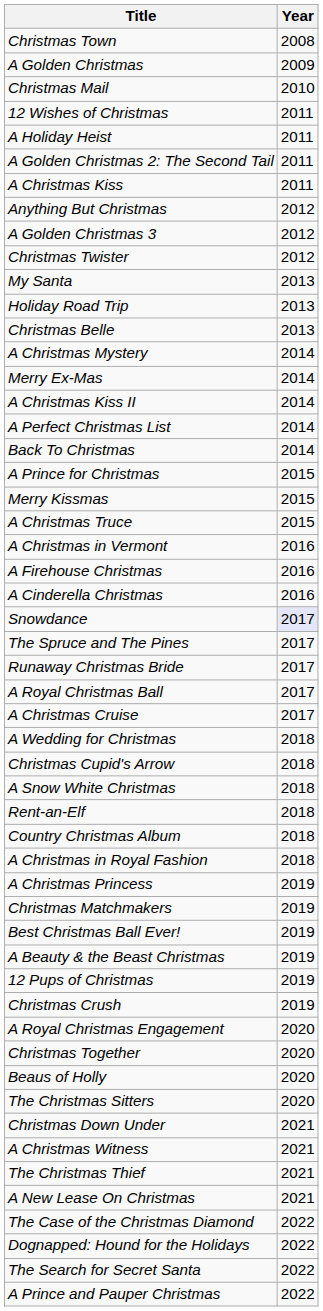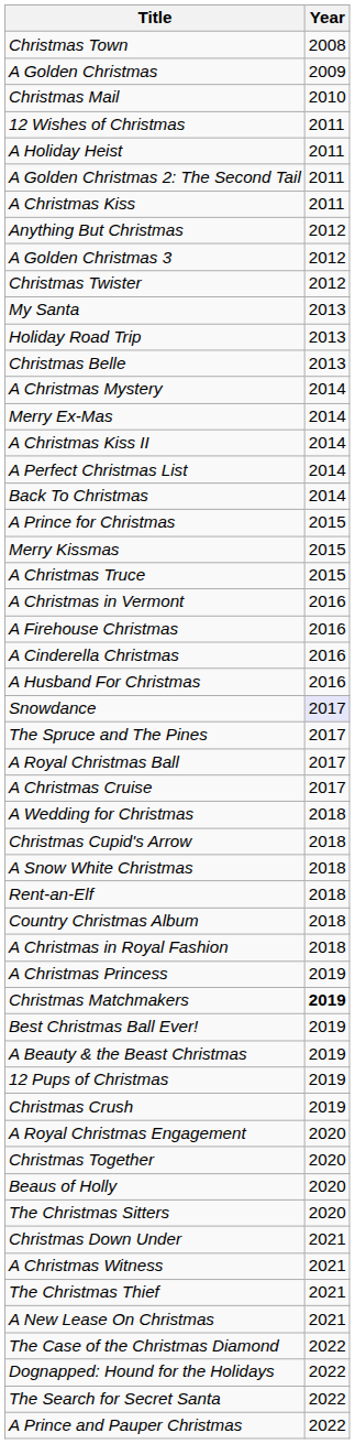+ row: A Husband For Christmas | 2016
- row: Runaway Christmas Bride | 2017
Christmas Matchmakers | Year: normal -> bold
